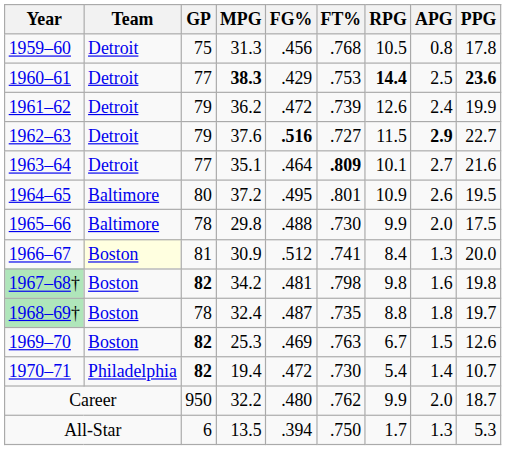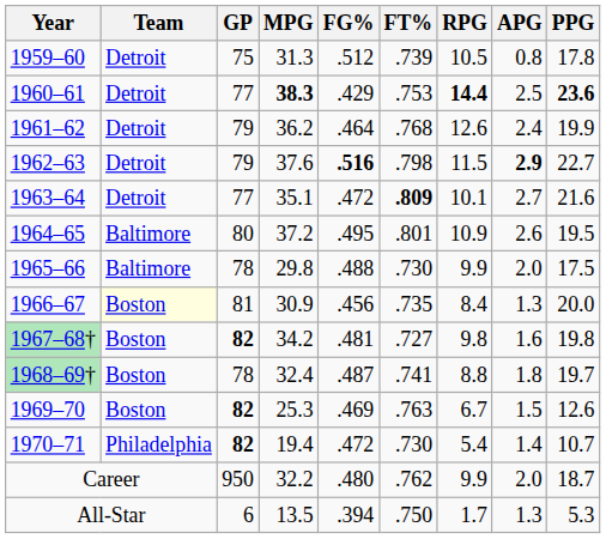1959–60 | FG%: .456 -> .512
1959–60 | FT%: .768 -> .739
1961–62 | FG%: .472 -> .464
1961–62 | FT%: .739 -> .768
1962–63 | FT%: .727 -> .798
1963–64 | FG%: .464 -> .472
1966–67 | FG%: .512 -> .456
1966–67 | FT%: .741 -> .735
1967–68† | FT%: .798 -> .727
1968–69† | FT%: .735 -> .741
